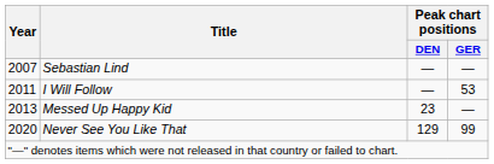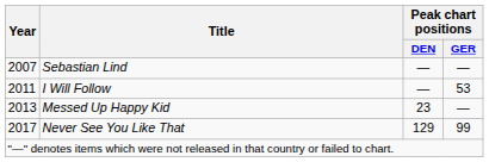Never See You Like That | Year: 2020 -> 2017
